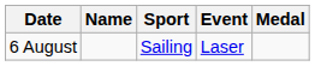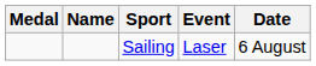columns swapped: Medal <-> Date
